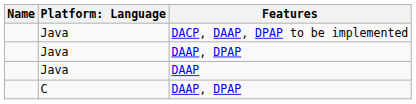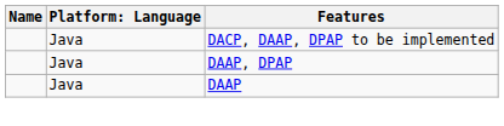- row: C | DAAP, DPAP
